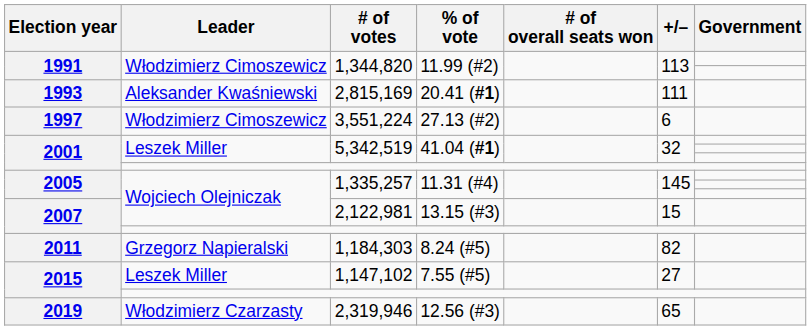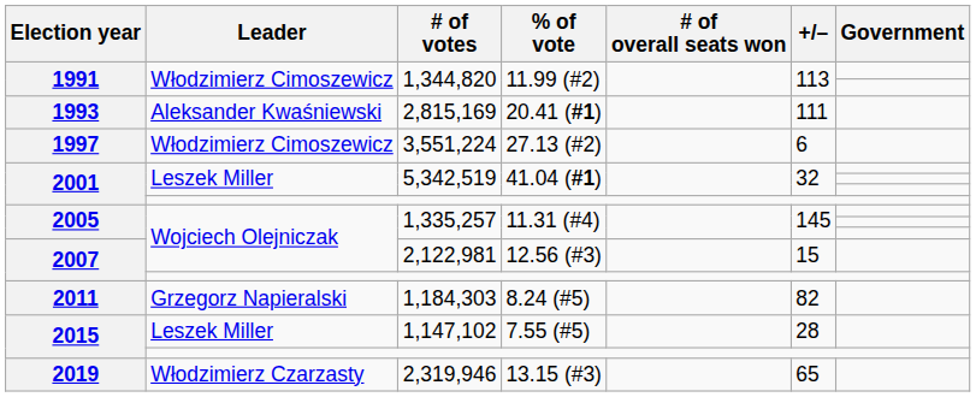2,122,981 | % of vote: 13.15 (#3) -> 12.56 (#3)
1,147,102 | +/–: 27 -> 28
2,319,946 | % of vote: 12.56 (#3) -> 13.15 (#3)
